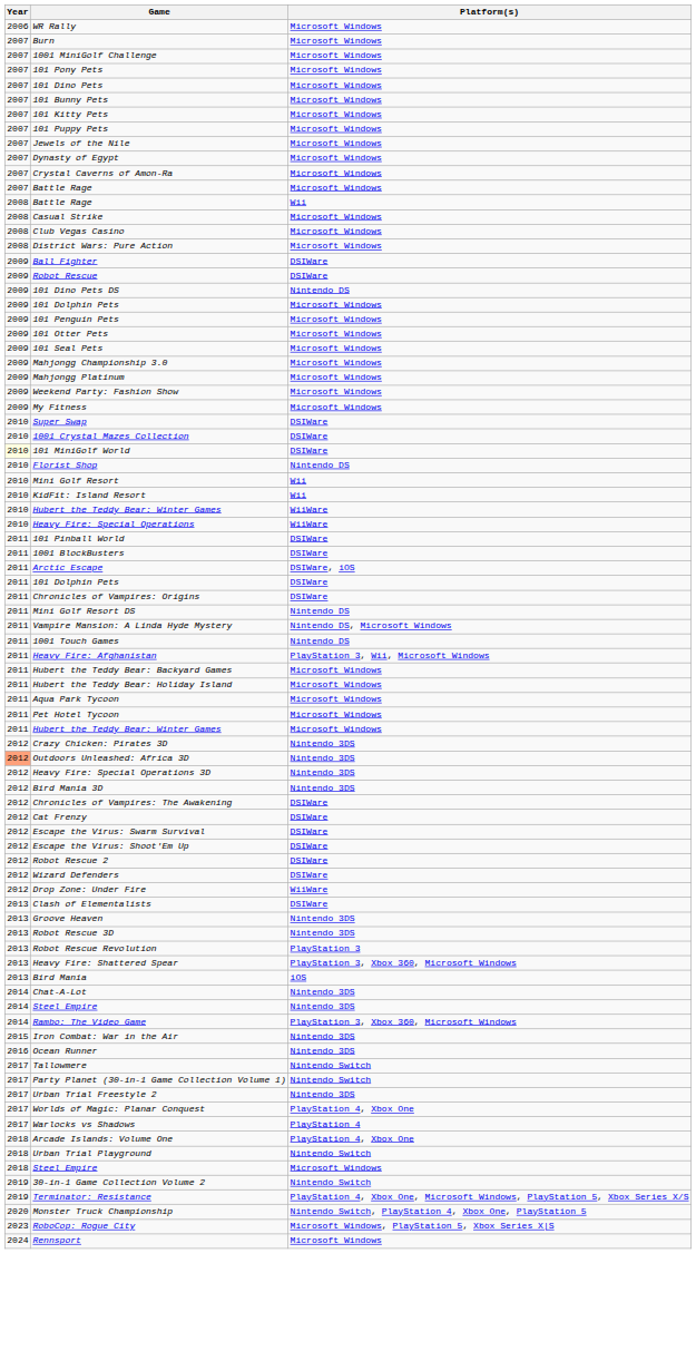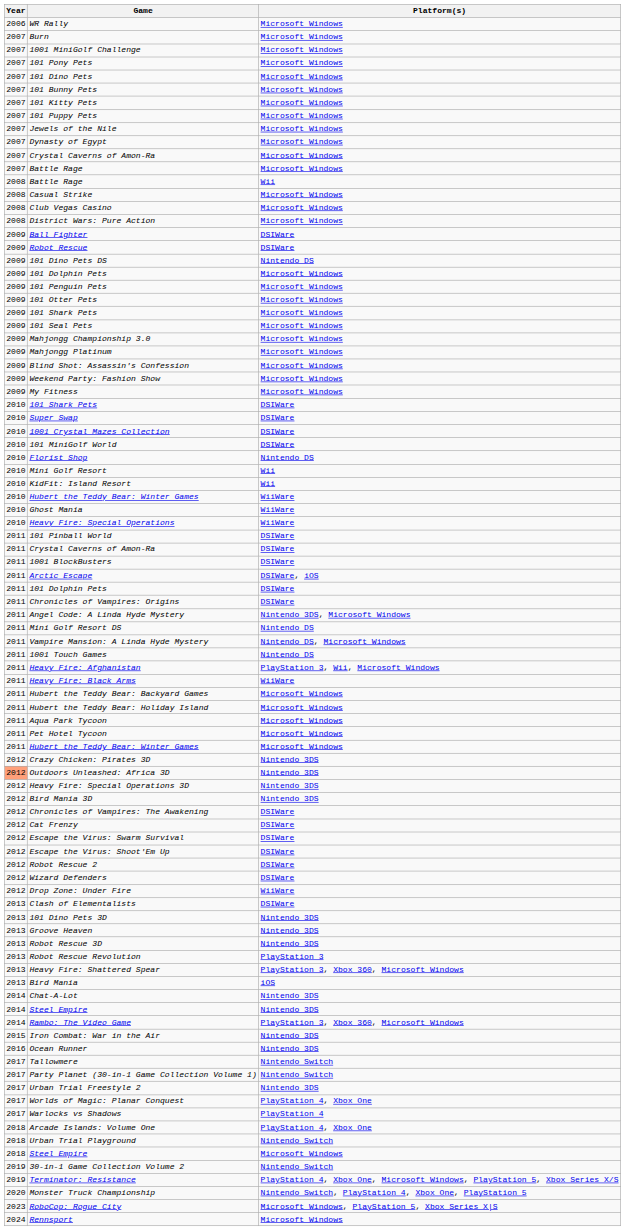+ row: 2009 | 101 Shark Pets | Microsoft Windows
+ row: 2009 | Blind Shot: Assassin's Confession | Microsoft Windows
+ row: 2010 | 101 Shark Pets | DSIWare
101 MiniGolf World | Year: lightyellow background -> no background
+ row: 2010 | Ghost Mania | WiiWare
+ row: 2011 | Crystal Caverns of Amon-Ra | DSIWare
+ row: 2011 | Angel Code: A Linda Hyde Mystery | Nintendo 3DS, Microsoft Windows
+ row: 2011 | Heavy Fire: Black Arms | WiiWare
+ row: 2013 | 101 Dino Pets 3D | Nintendo 3DS
